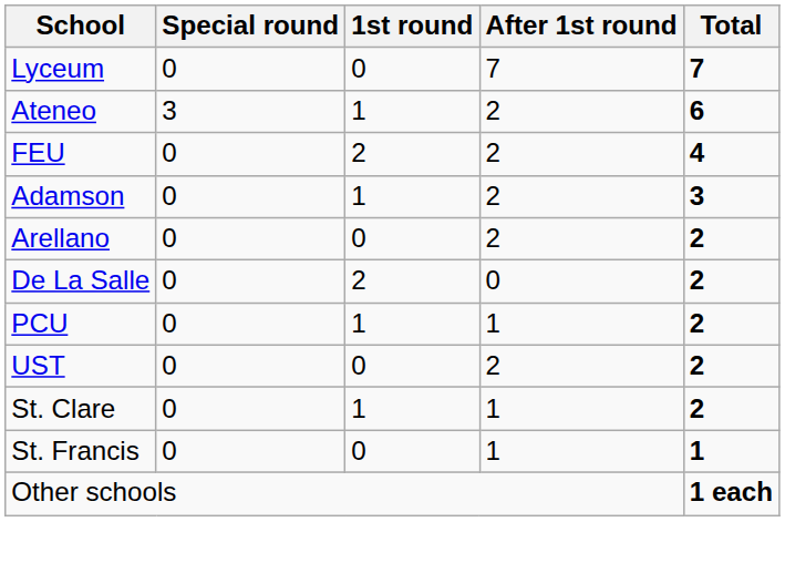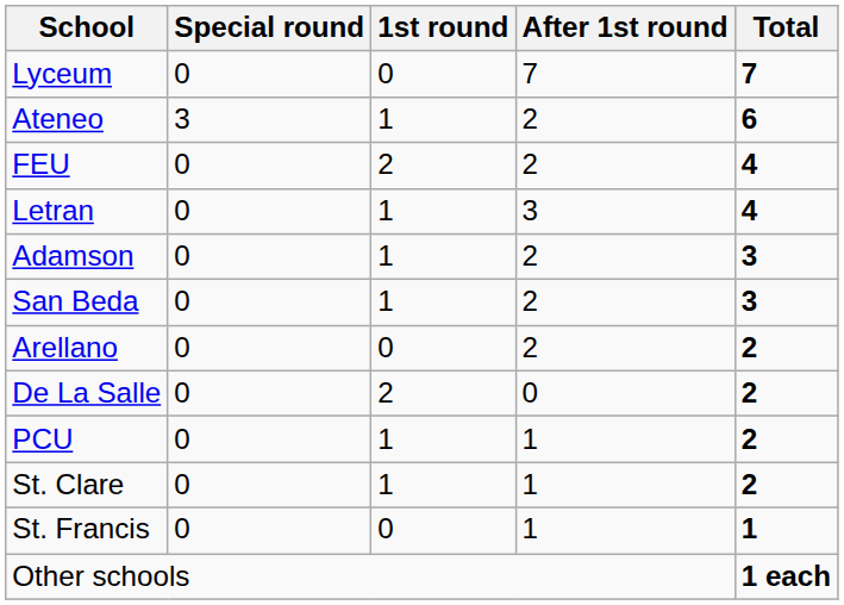+ row: Letran | 0 | 1 | 3 | 4
+ row: San Beda | 0 | 1 | 2 | 3
- row: UST | 0 | 0 | 2 | 2
